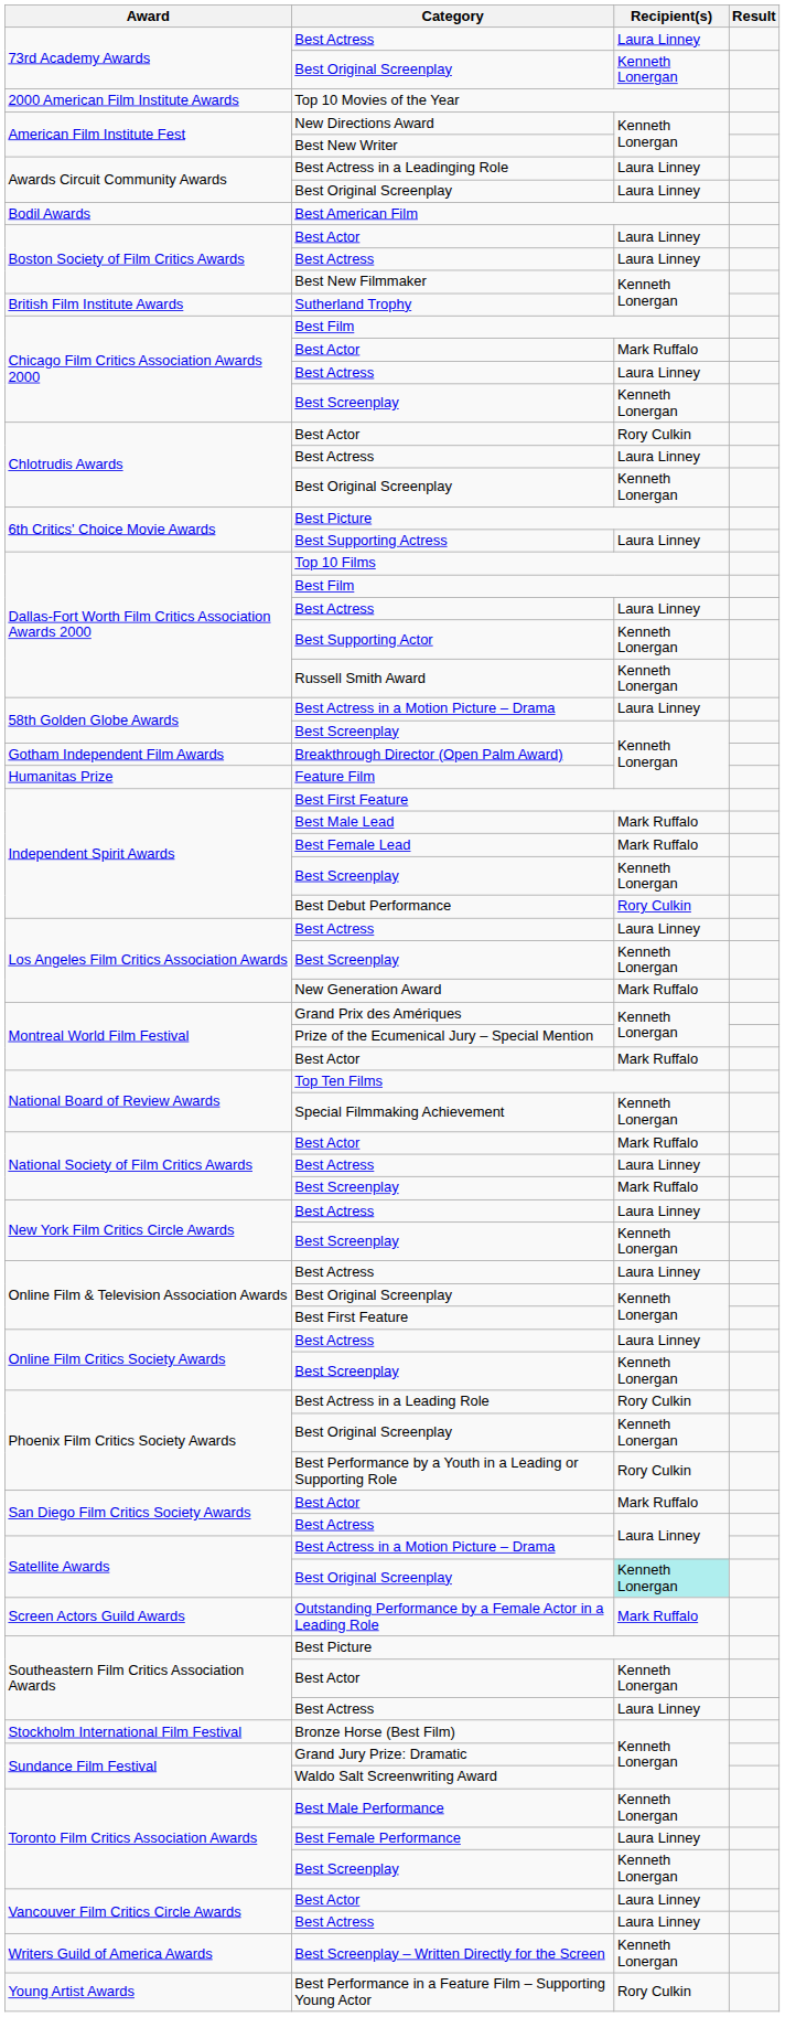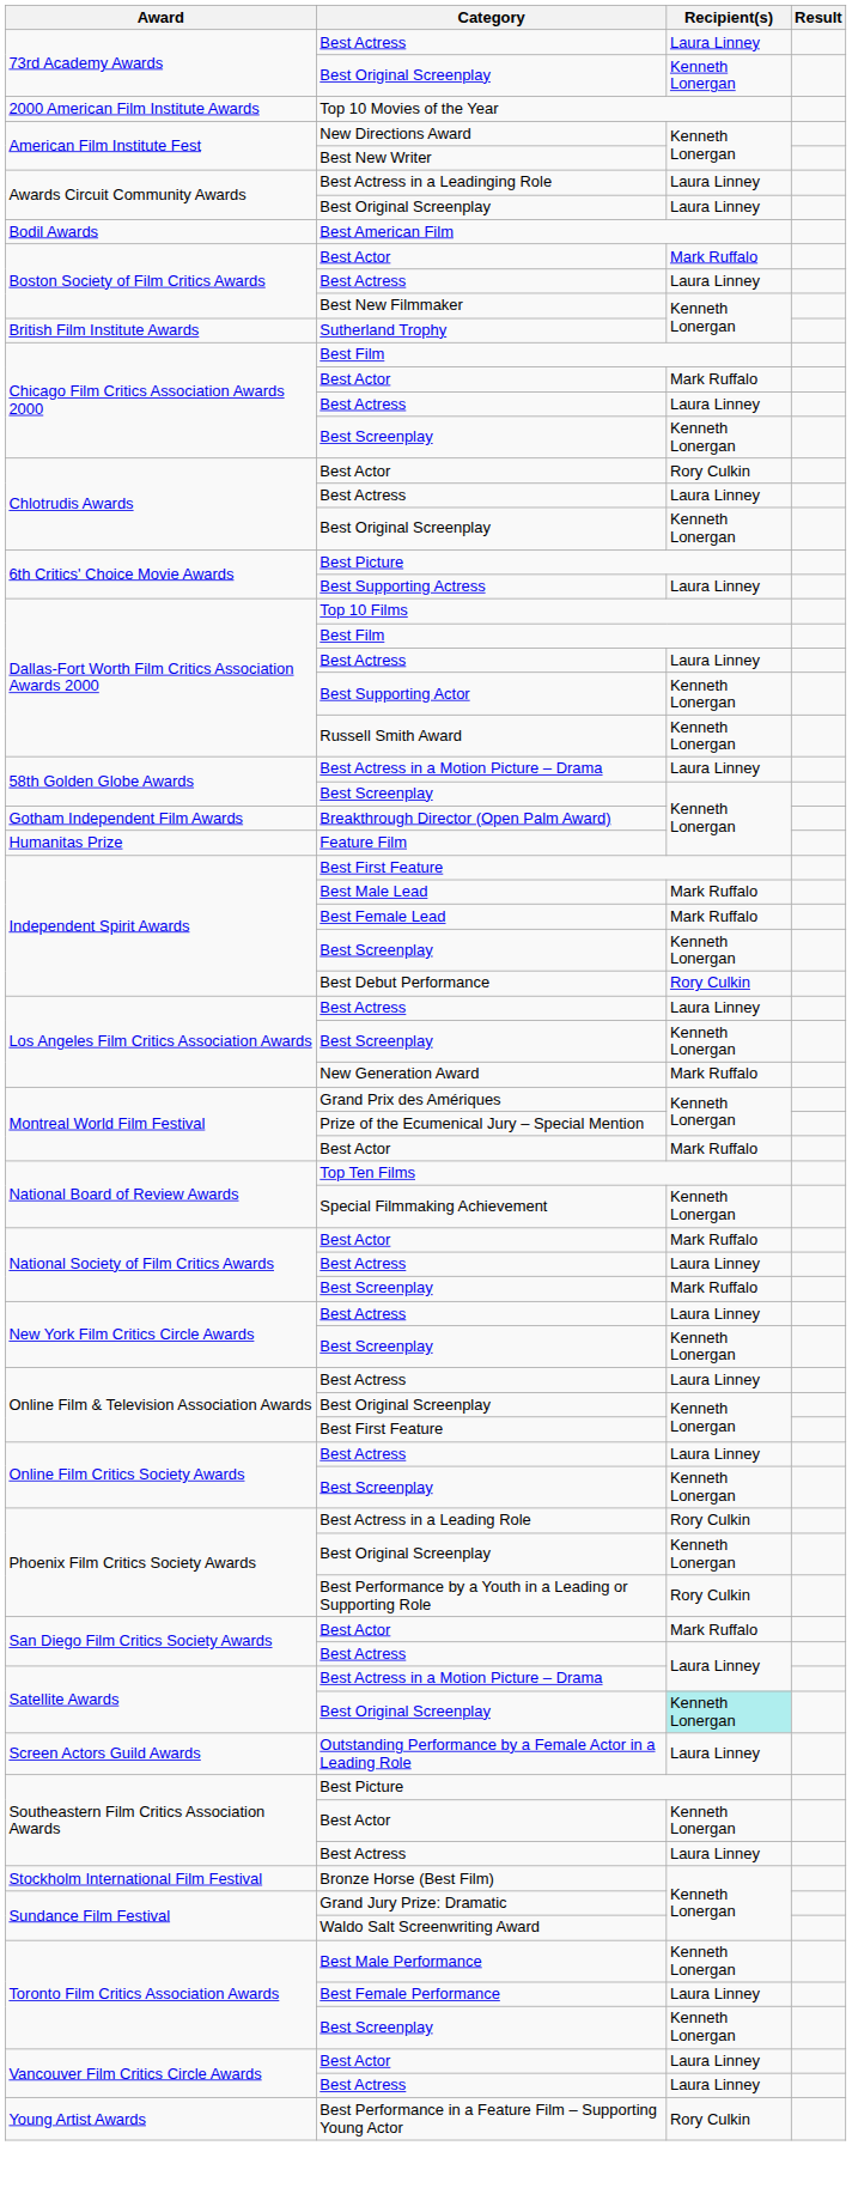Boston Society of Film Critics Awards / Best Actor | Recipient(s): Laura Linney -> Mark Ruffalo
Outstanding Performance by a Female Actor in a Leading Role | Recipient(s): Mark Ruffalo -> Laura Linney
- row: Writers Guild of America Awards | Best Screenplay – Written Directly for the Screen | Kenneth Lonergan
